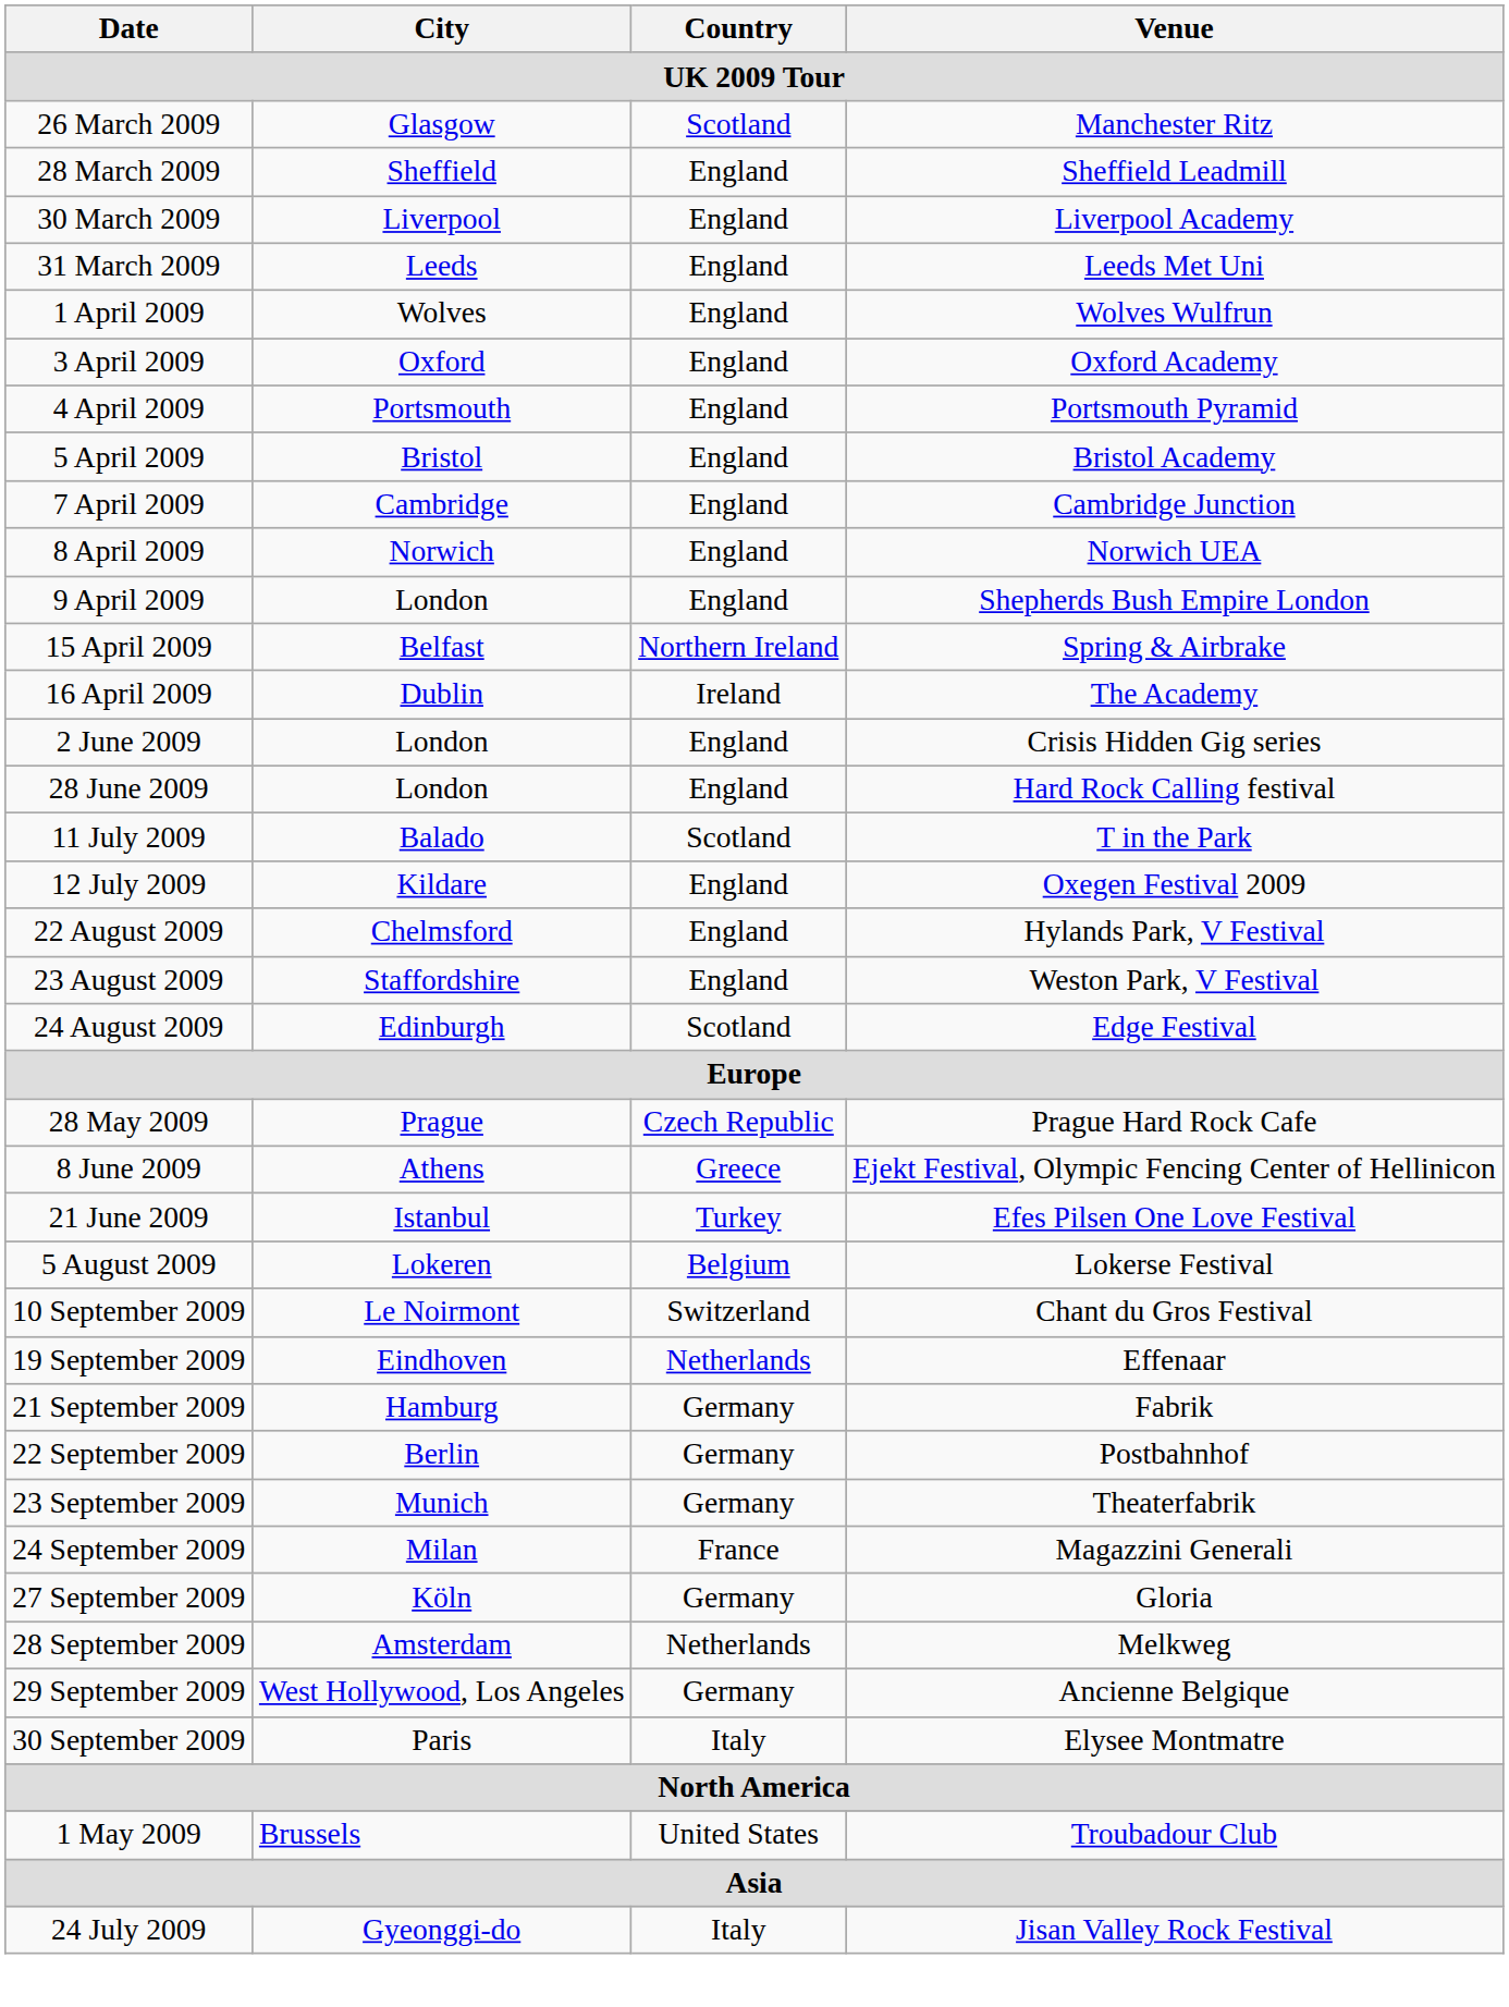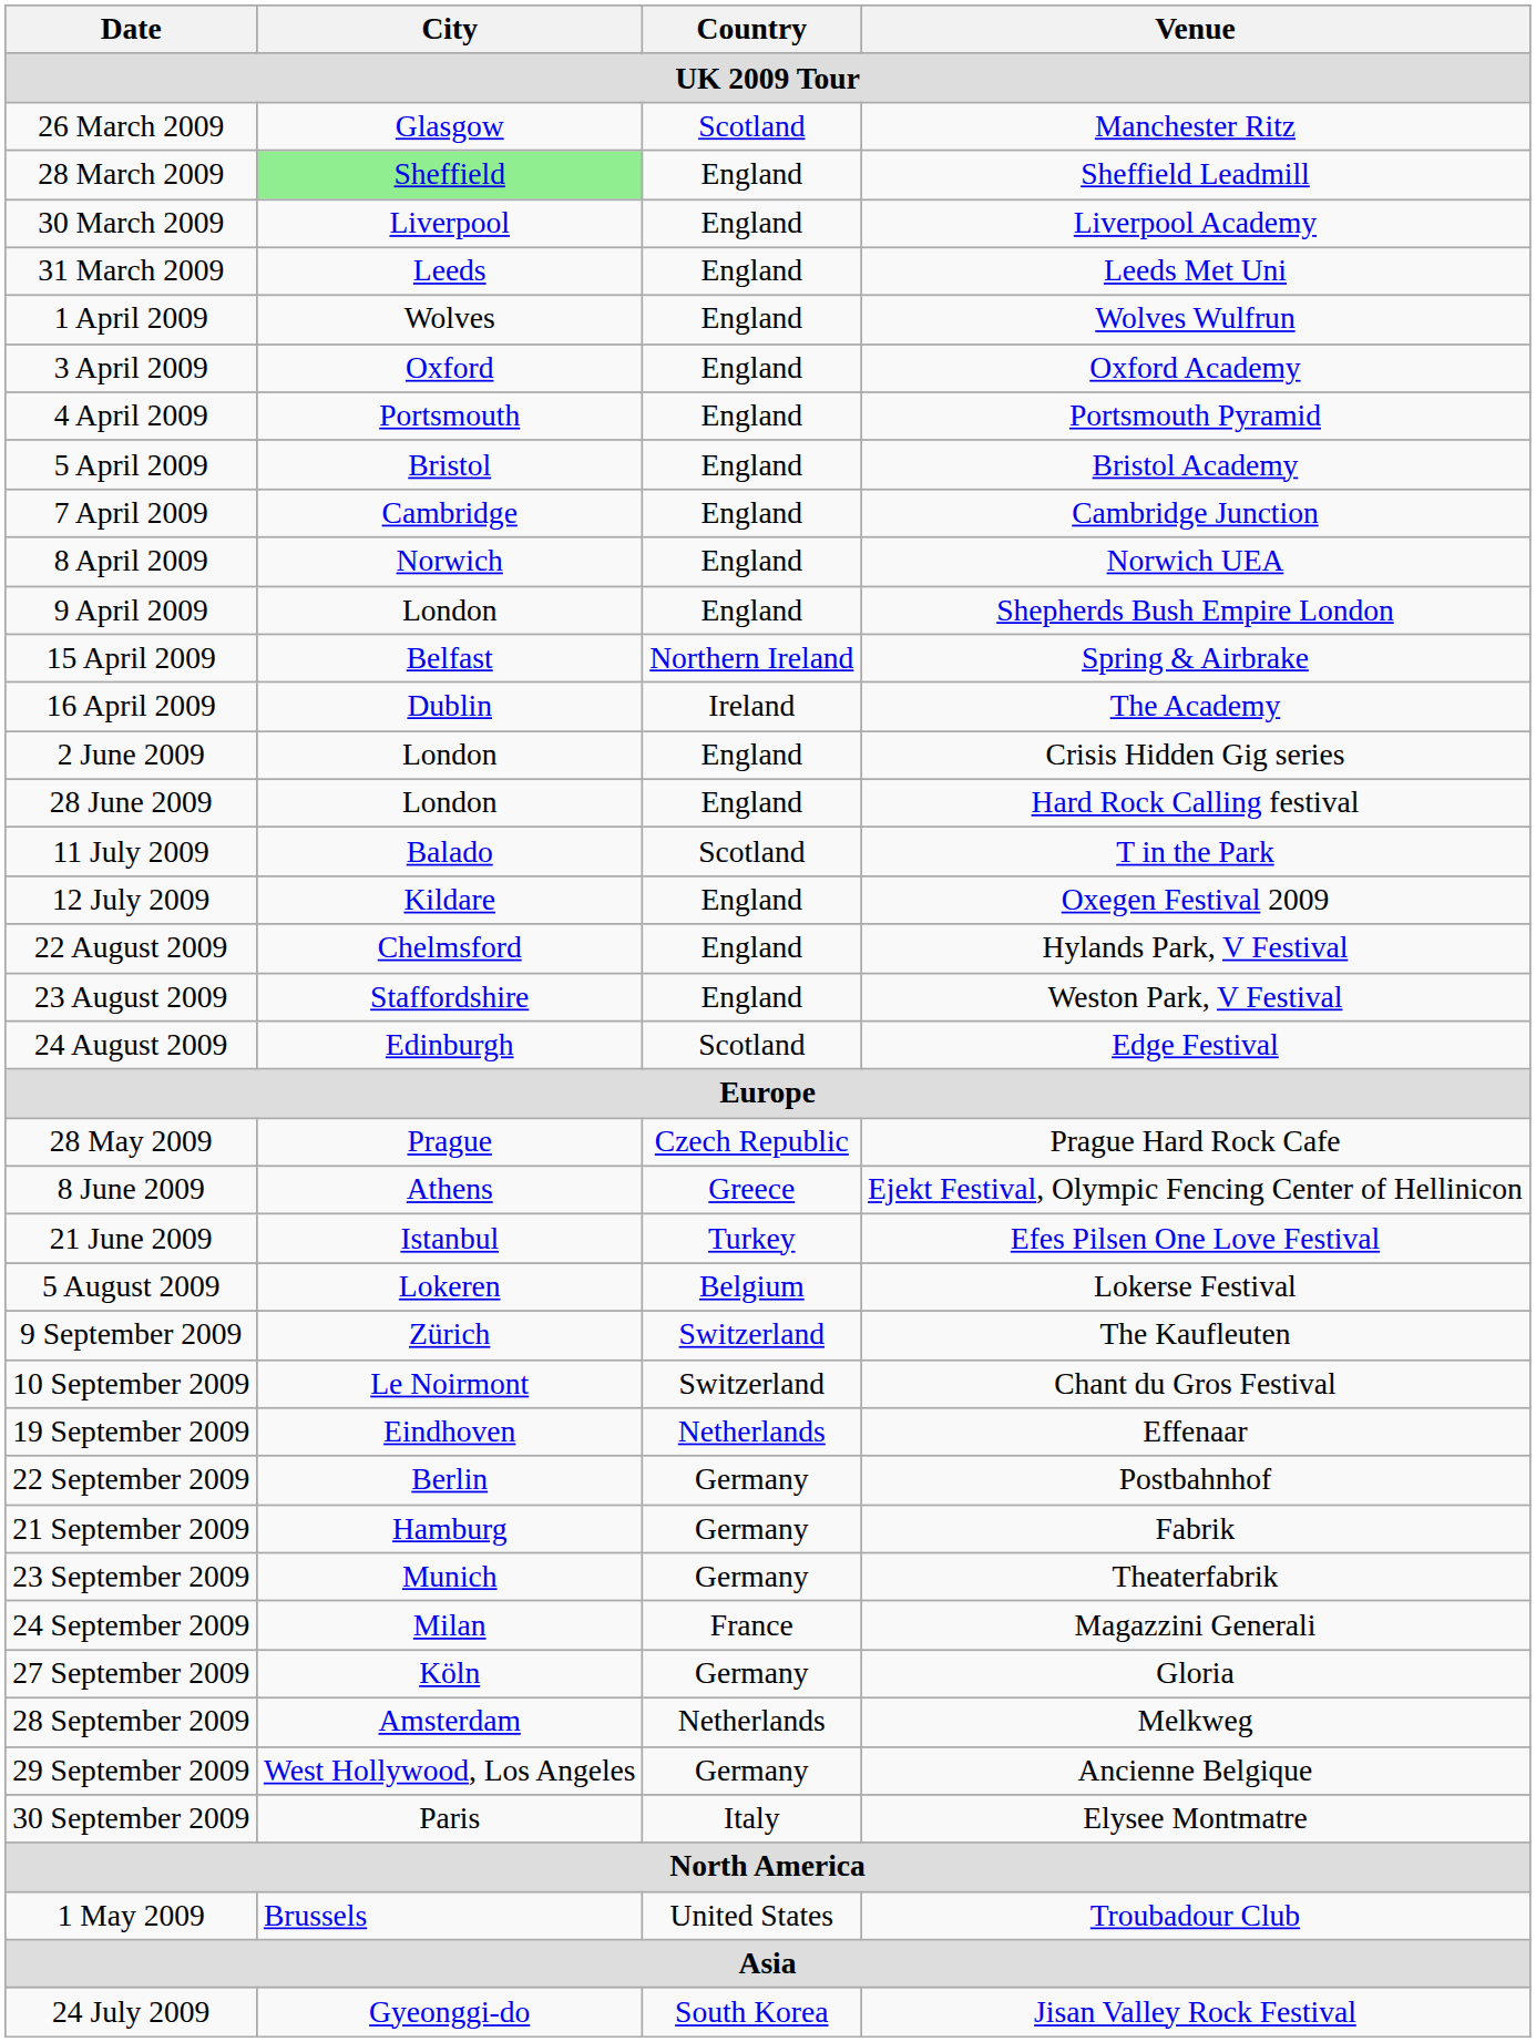28 March 2009 | City: no background -> lightgreen background
+ row: 9 September 2009 | Zürich | Switzerland | The Kaufleuten
rows swapped: 21 September 2009 <-> 22 September 2009
24 July 2009 | Country: Italy -> South Korea
